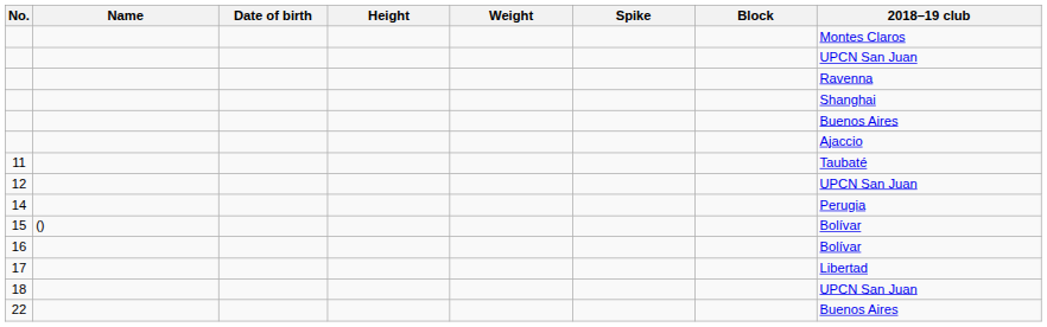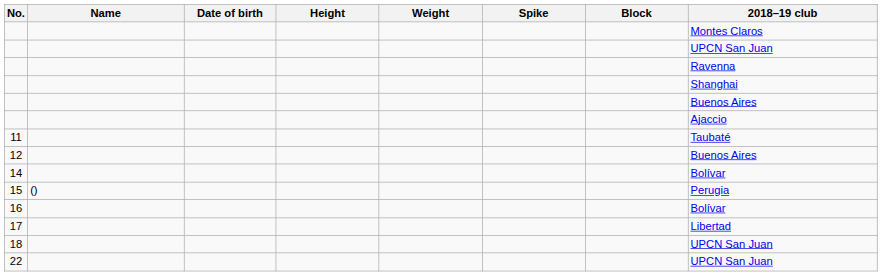12 | 2018–19 club: UPCN San Juan -> Buenos Aires
14 | 2018–19 club: Perugia -> Bolívar
15 | 2018–19 club: Bolívar -> Perugia
22 | 2018–19 club: Buenos Aires -> UPCN San Juan
